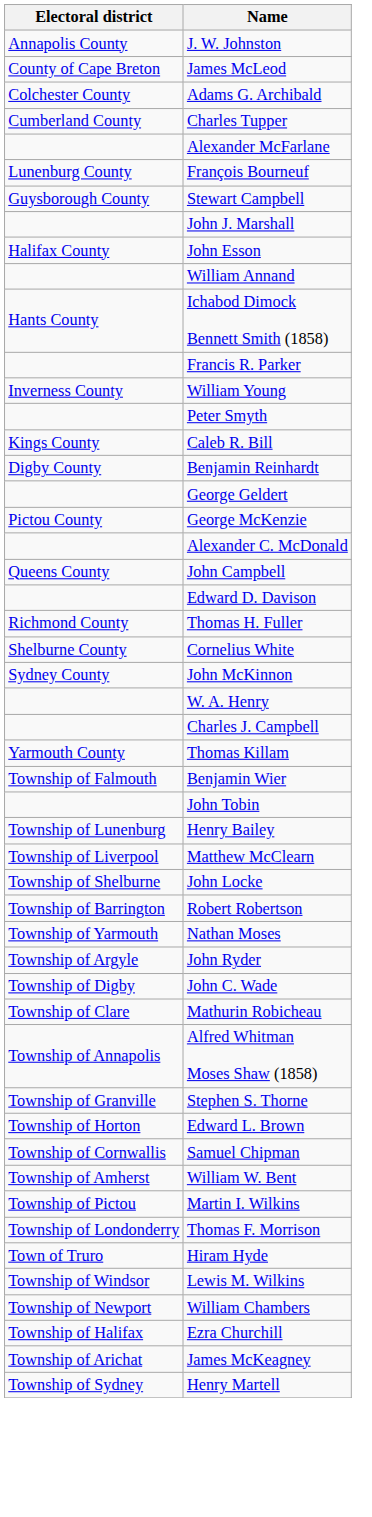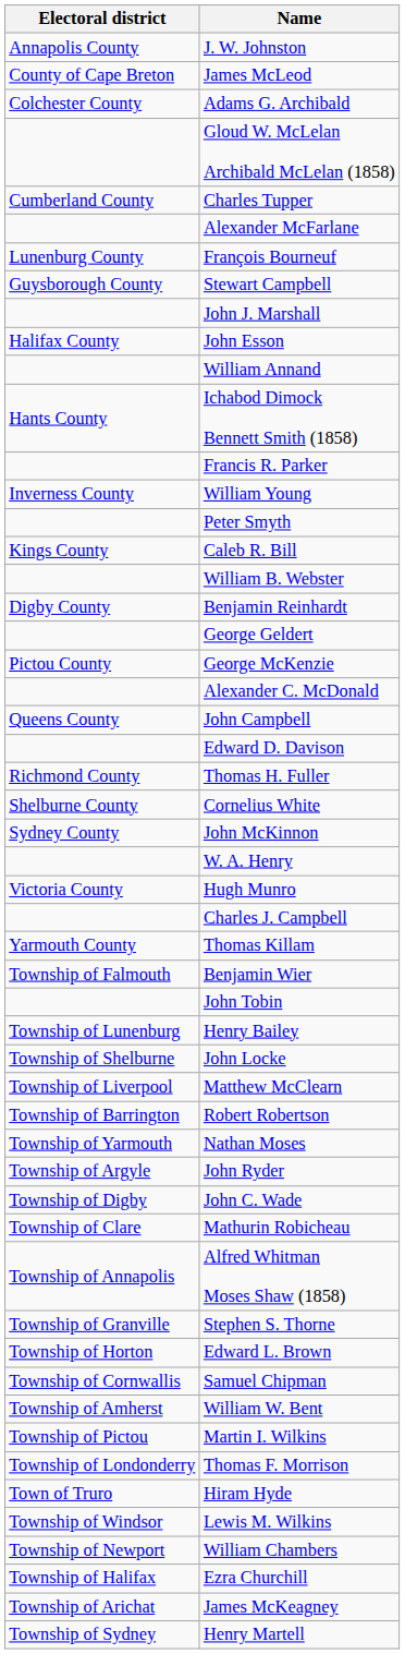+ row: Gloud W. McLelan Archibald McLelan (1858)
+ row: William B. Webster
+ row: Victoria County | Hugh Munro
rows swapped: Matthew McClearn <-> John Locke
